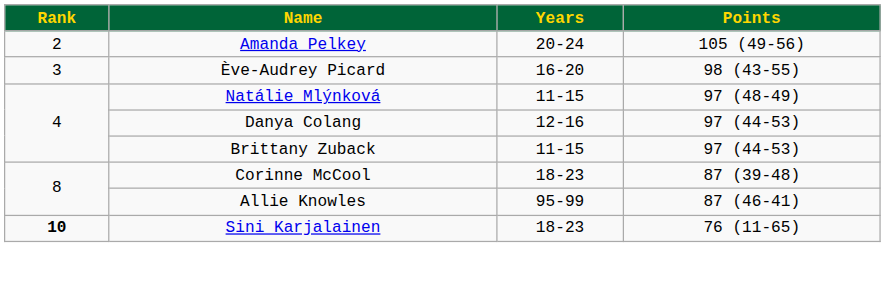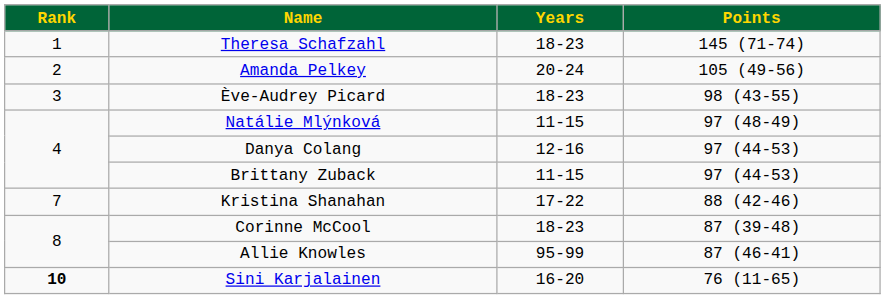+ row: 1 | Theresa Schafzahl | 18-23 | 145 (71-74)
Ève-Audrey Picard | Years: 16-20 -> 18-23
+ row: 7 | Kristina Shanahan | 17-22 | 88 (42-46)
Sini Karjalainen | Years: 18-23 -> 16-20
